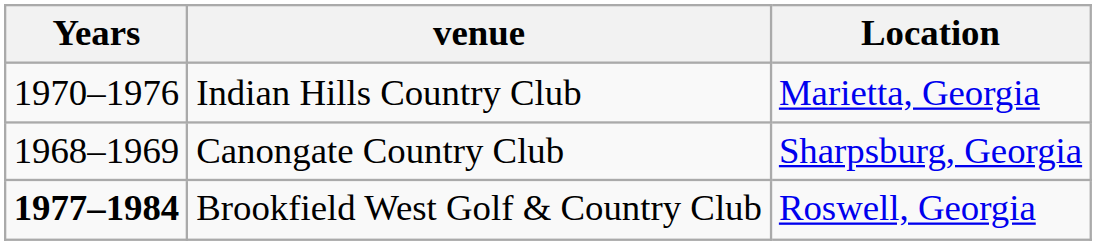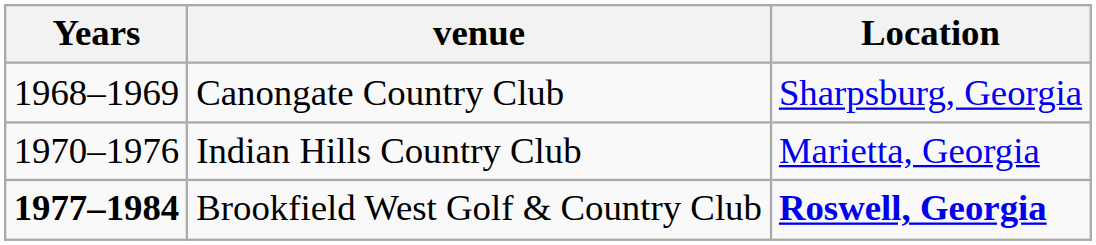rows swapped: Canongate Country Club <-> Indian Hills Country Club
Brookfield West Golf & Country Club | Location: normal -> bold
